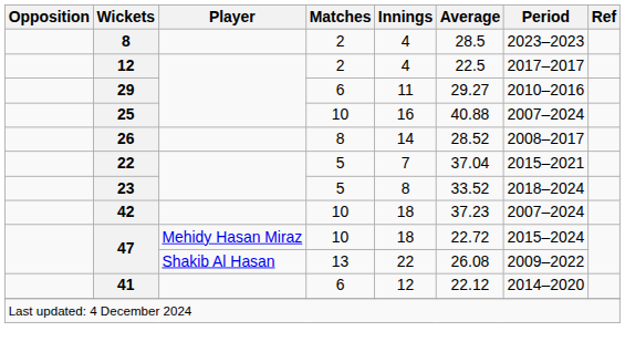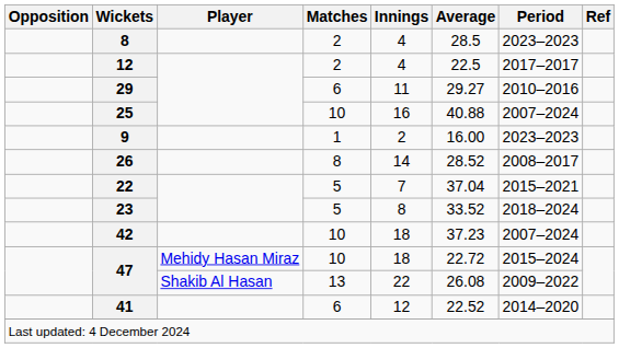+ row: 9 | 1 | 2 | 16.00 | 2023–2023
41 | Average: 22.12 -> 22.52
